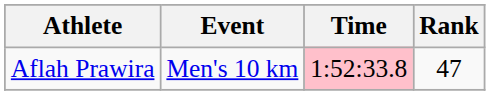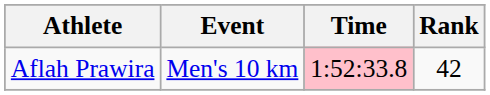Aflah Prawira | Rank: 47 -> 42
